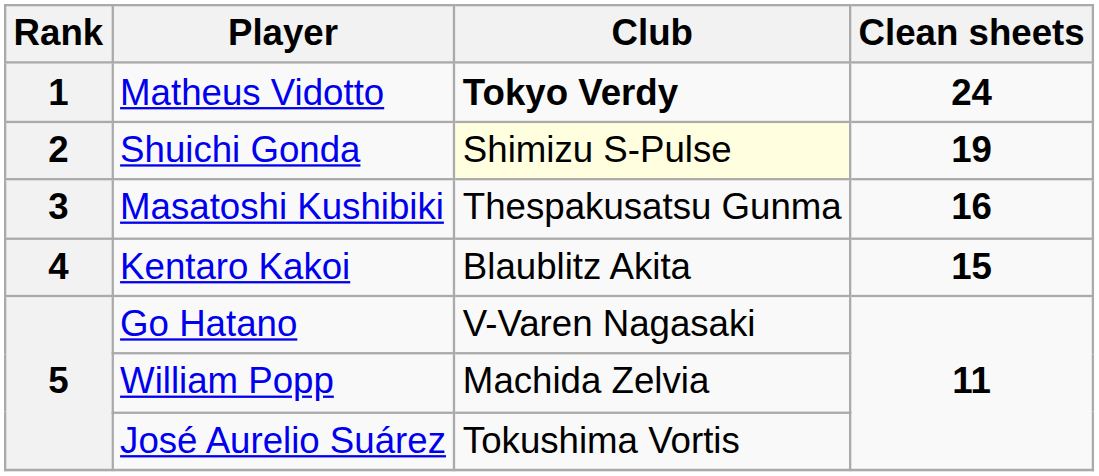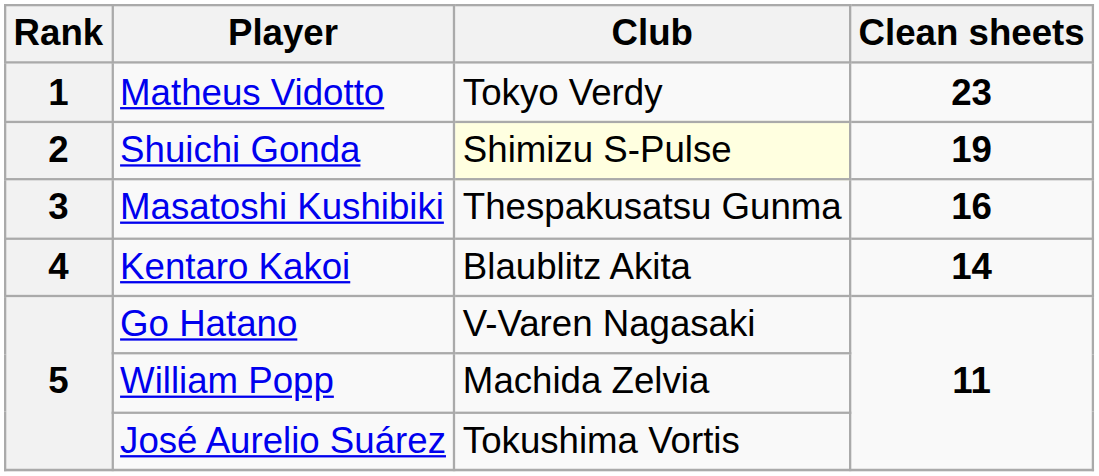Matheus Vidotto | Club: bold -> normal
Matheus Vidotto | Clean sheets: 24 -> 23
Kentaro Kakoi | Clean sheets: 15 -> 14
